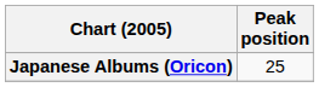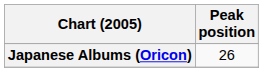Japanese Albums (Oricon) | Peak position: 25 -> 26
